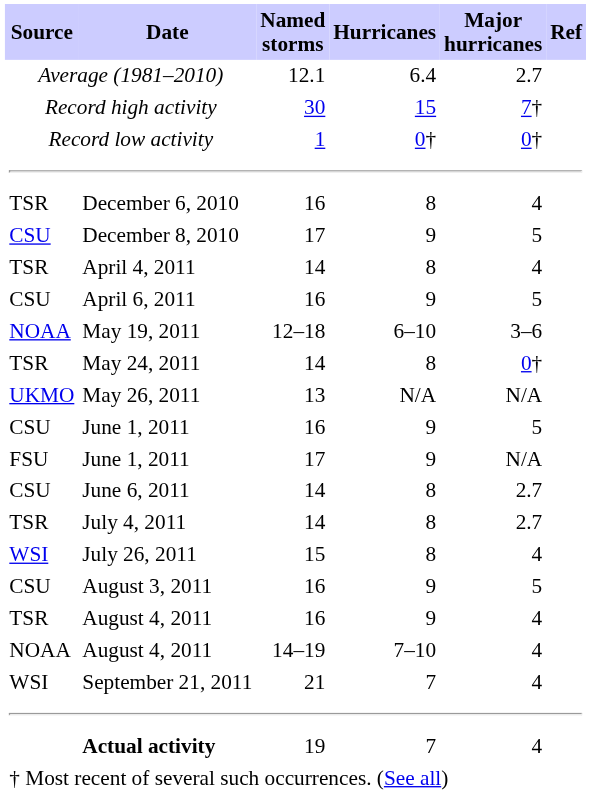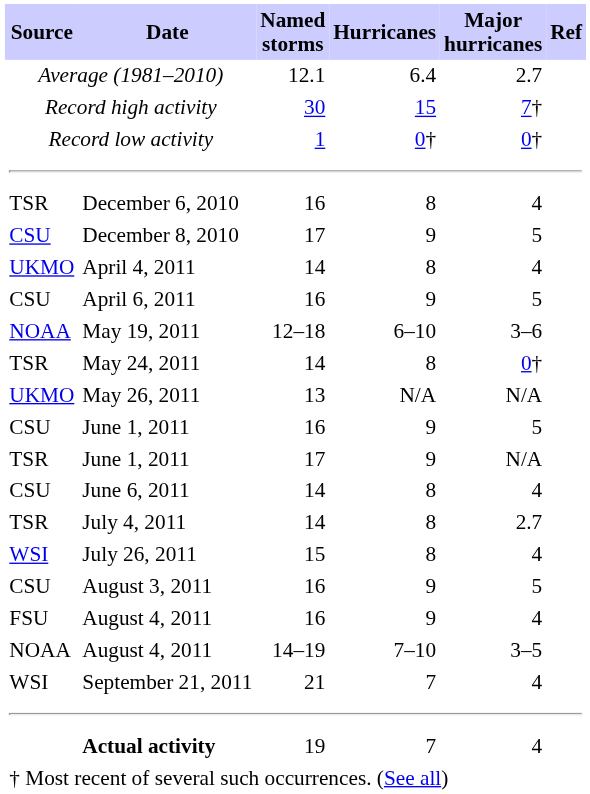April 4, 2011 | Source: TSR -> UKMO
June 1, 2011 / 17 | Source: FSU -> TSR
June 6, 2011 | Major hurricanes: 2.7 -> 4
August 4, 2011 / 16 | Source: TSR -> FSU
August 4, 2011 / 14–19 | Major hurricanes: 4 -> 3–5
